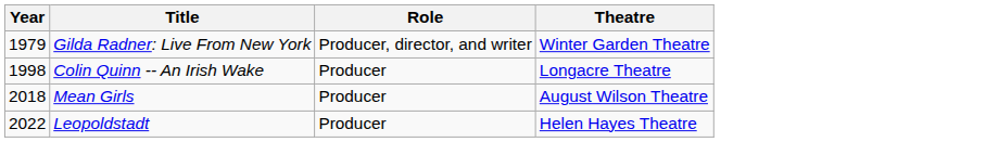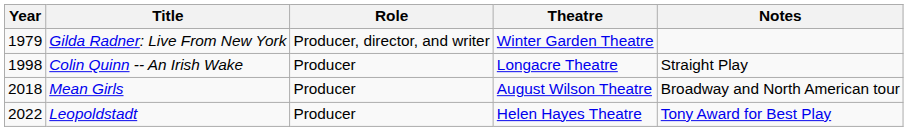+ column: Notes | Straight Play | Broadway and North American tour | Tony Award for Best Play
